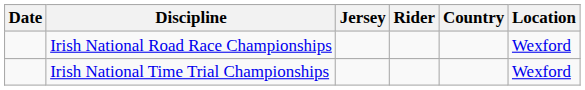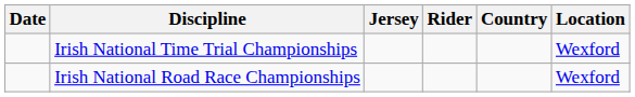rows swapped: Irish National Time Trial Championships <-> Irish National Road Race Championships
